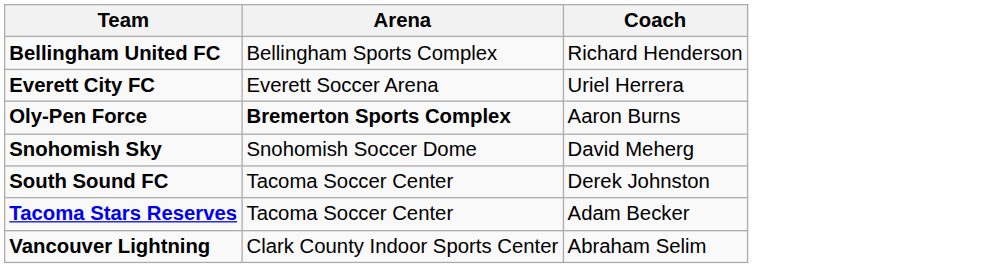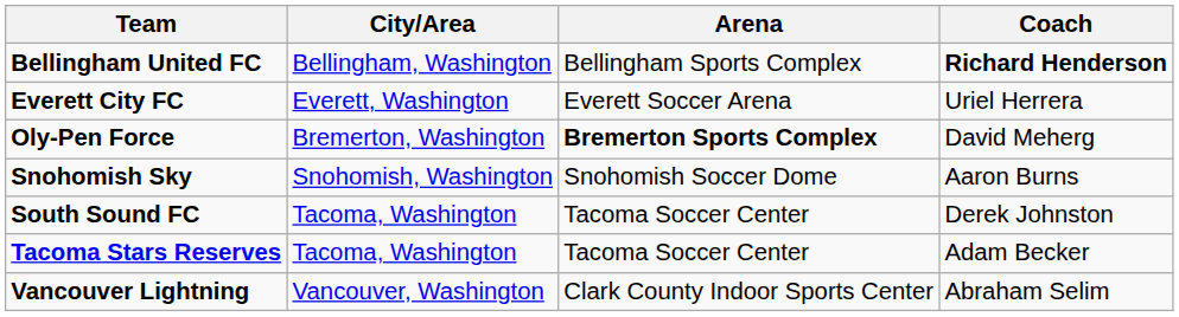+ column: City/Area | Bellingham, Washington | Everett, Washington | Bremerton, Washington | Snohomish, Washington | Tacoma, Washington | Tacoma, Washington | Vancouver, Washington
Bellingham United FC | Coach: normal -> bold
Oly-Pen Force | Coach: Aaron Burns -> David Meherg
Snohomish Sky | Coach: David Meherg -> Aaron Burns
